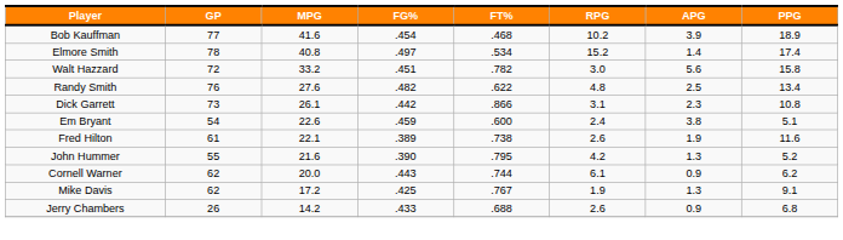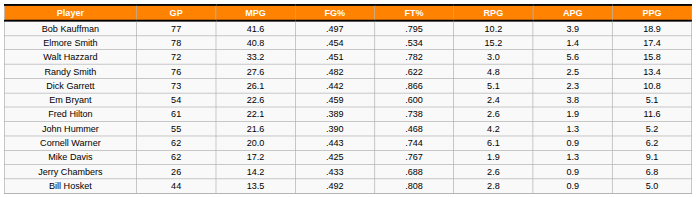Bob Kauffman | FG%: .454 -> .497
Bob Kauffman | FT%: .468 -> .795
Elmore Smith | FG%: .497 -> .454
Dick Garrett | RPG: 3.1 -> 5.1
John Hummer | FT%: .795 -> .468
+ row: Bill Hosket | 44 | 13.5 | .492 | .808 | 2.8 | 0.9 | 5.0
